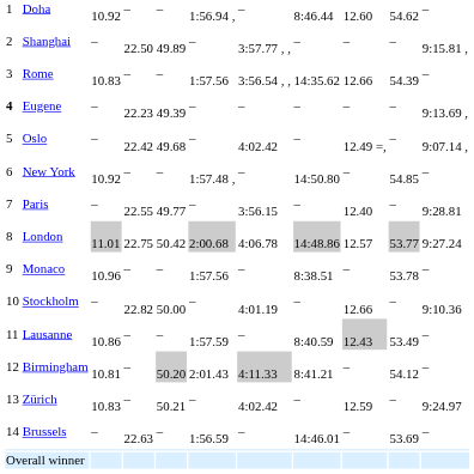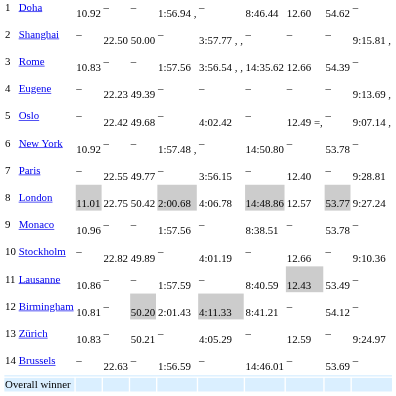Shanghai | column 5: 49.89 -> 50.00
Eugene | column 1: bold -> normal
New York | column 10: 54.85 -> 53.78
Stockholm | column 5: 50.00 -> 49.89
Zürich | column 7: 4:02.42 -> 4:05.29
